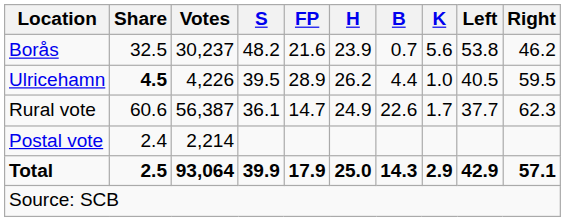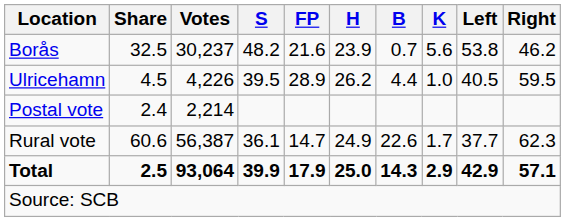Ulricehamn | Share: bold -> normal
rows swapped: Rural vote <-> Postal vote
